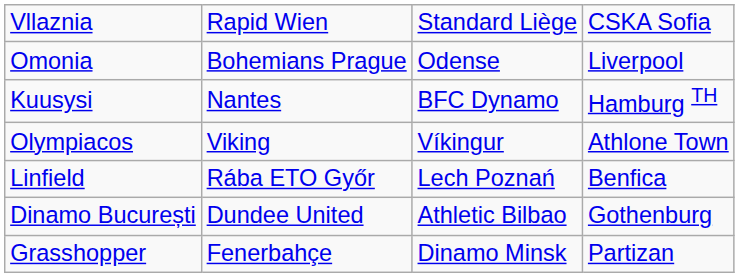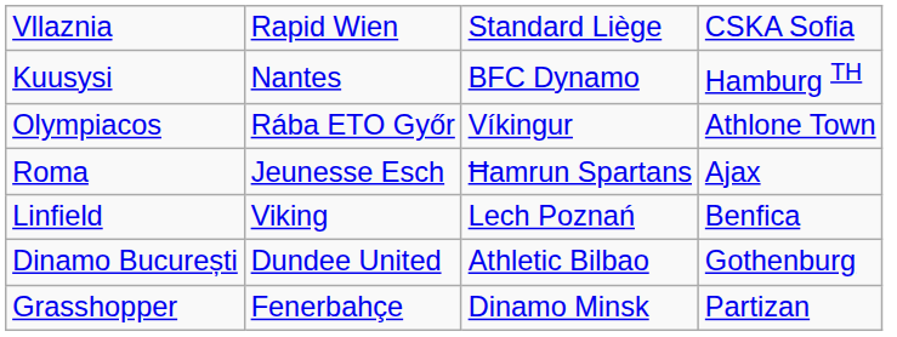- row: Omonia | Bohemians Prague | Odense | Liverpool
Olympiacos | column 2: Viking -> Rába ETO Győr
+ row: Roma | Jeunesse Esch | Ħamrun Spartans | Ajax
Linfield | column 2: Rába ETO Győr -> Viking
